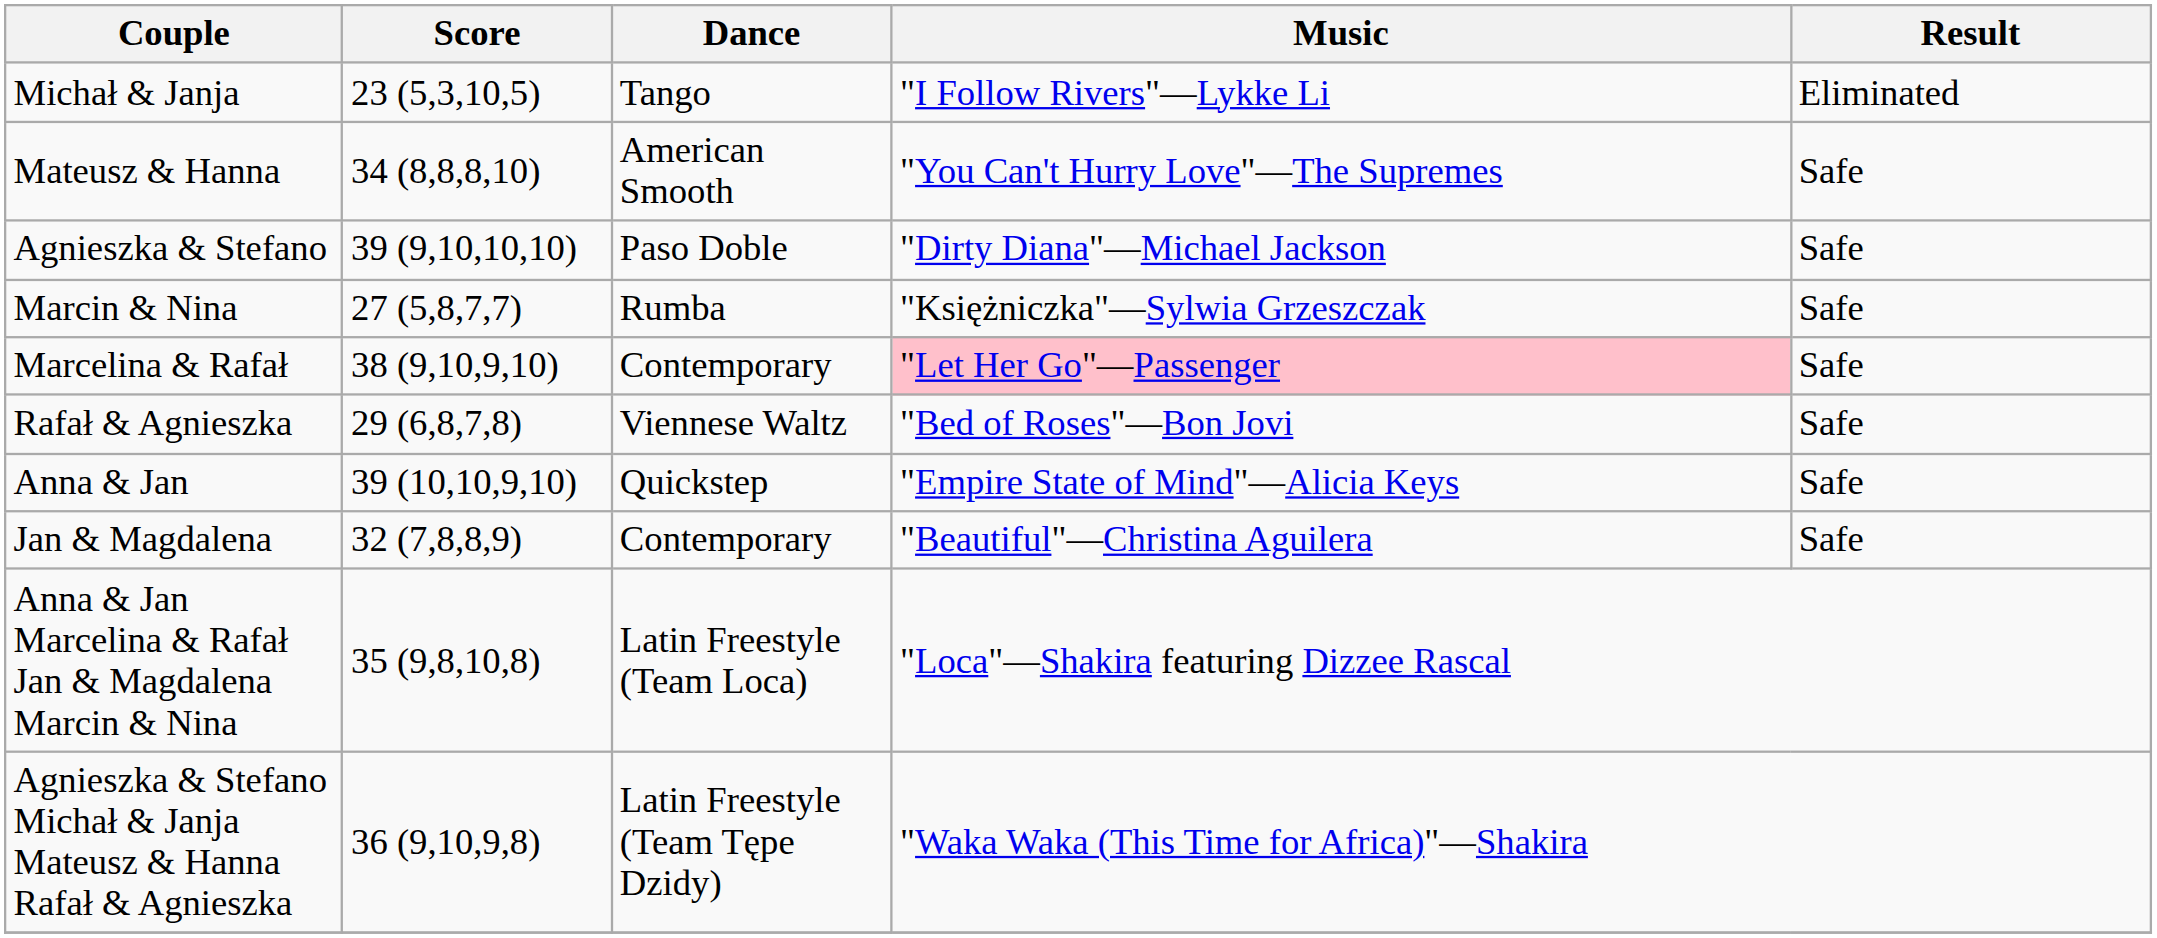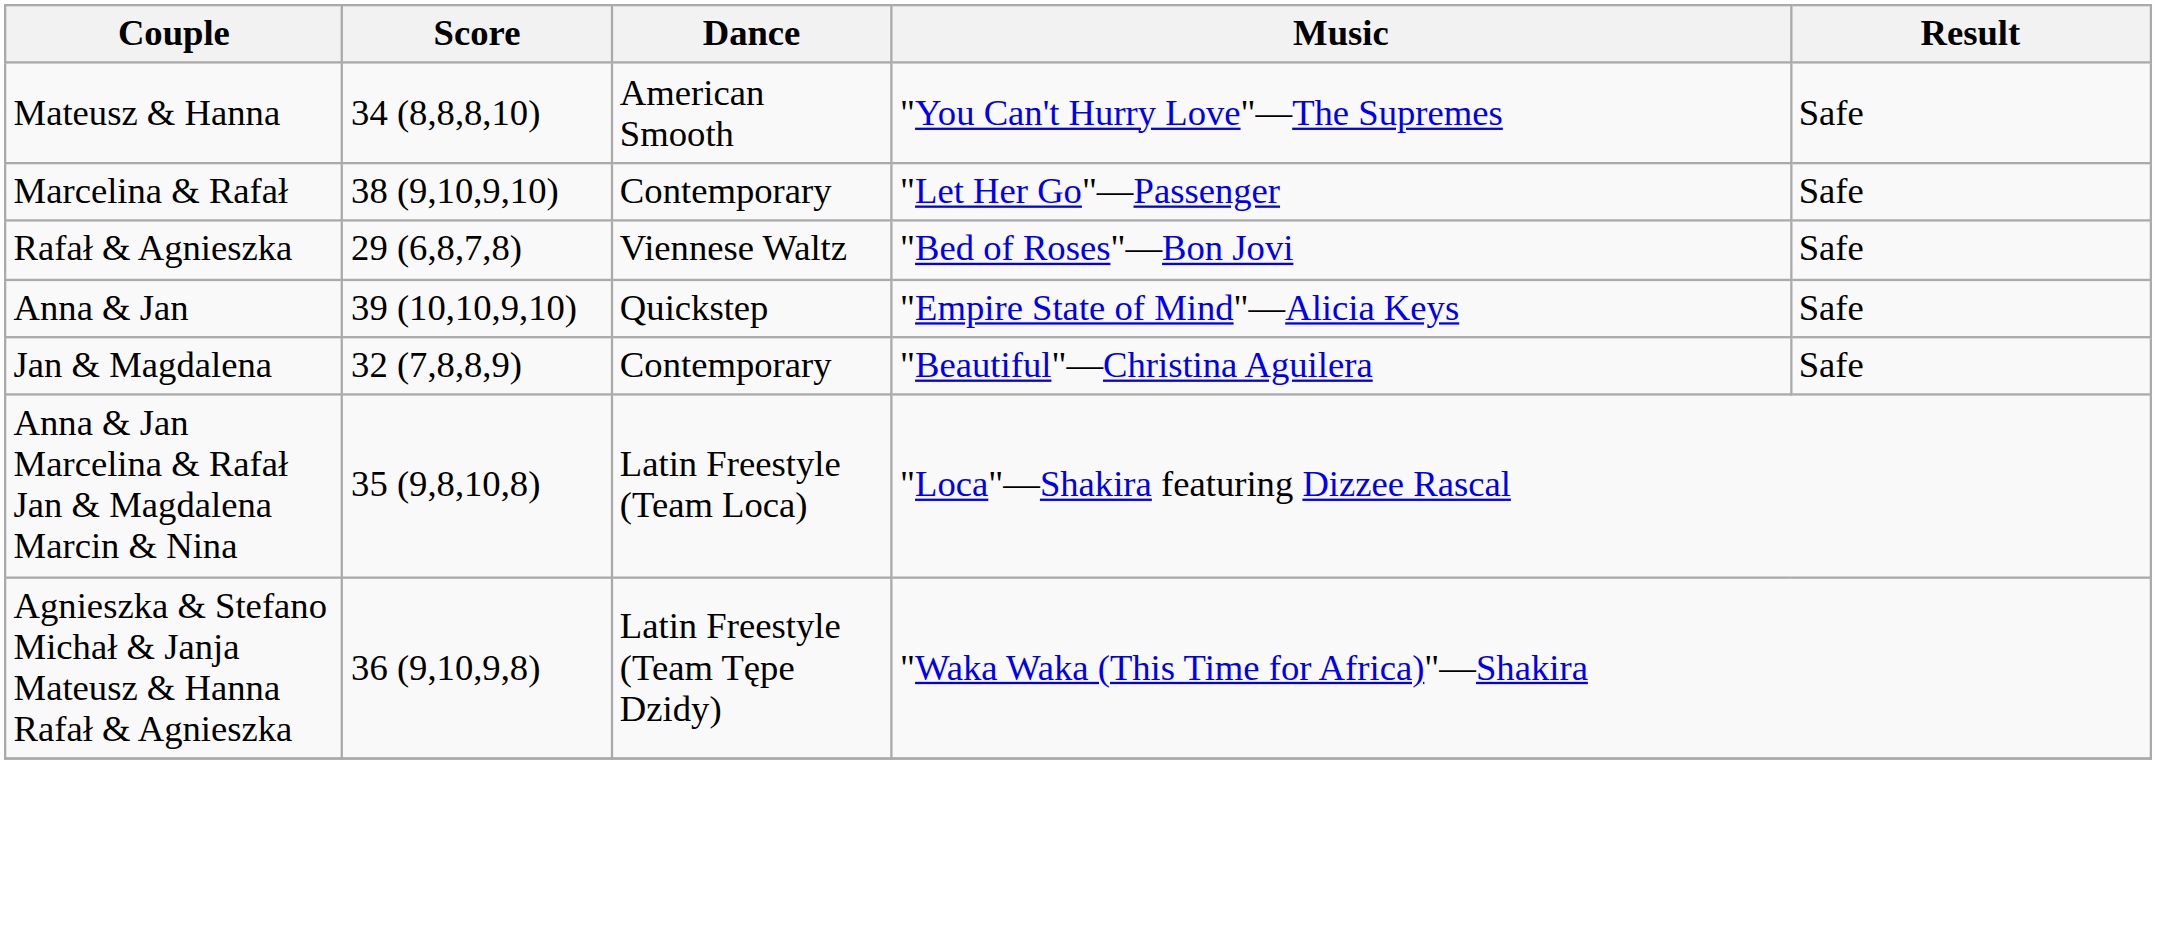- row: Michał & Janja | 23 (5,3,10,5) | Tango | "I Follow Rivers"—Lykke Li | Eliminated
- row: Agnieszka & Stefano | 39 (9,10,10,10) | Paso Doble | "Dirty Diana"—Michael Jackson | Safe
- row: Marcin & Nina | 27 (5,8,7,7) | Rumba | "Księżniczka"—Sylwia Grzeszczak | Safe
Marcelina & Rafał | Music: pink background -> no background
